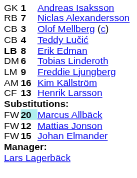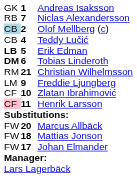Olof Mellberg (c) | column 1: no background -> lightblue background
Olof Mellberg (c) | column 2: 3 -> 2
Erik Edman | column 2: 8 -> 5
Tobias Linderoth | column 1: normal -> bold
+ row: RM | 21 | Christian Wilhelmsson
- row: AM | 16 | Kim Källström
+ row: CF | 10 | Zlatan Ibrahimović
Henrik Larsson | column 1: no background -> pink background
Henrik Larsson | column 2: 13 -> 11
Marcus Allbäck | column 2: paleturquoise background -> no background
Mattias Jonson | column 2: 12 -> 18
Johan Elmander | column 2: 15 -> 17
